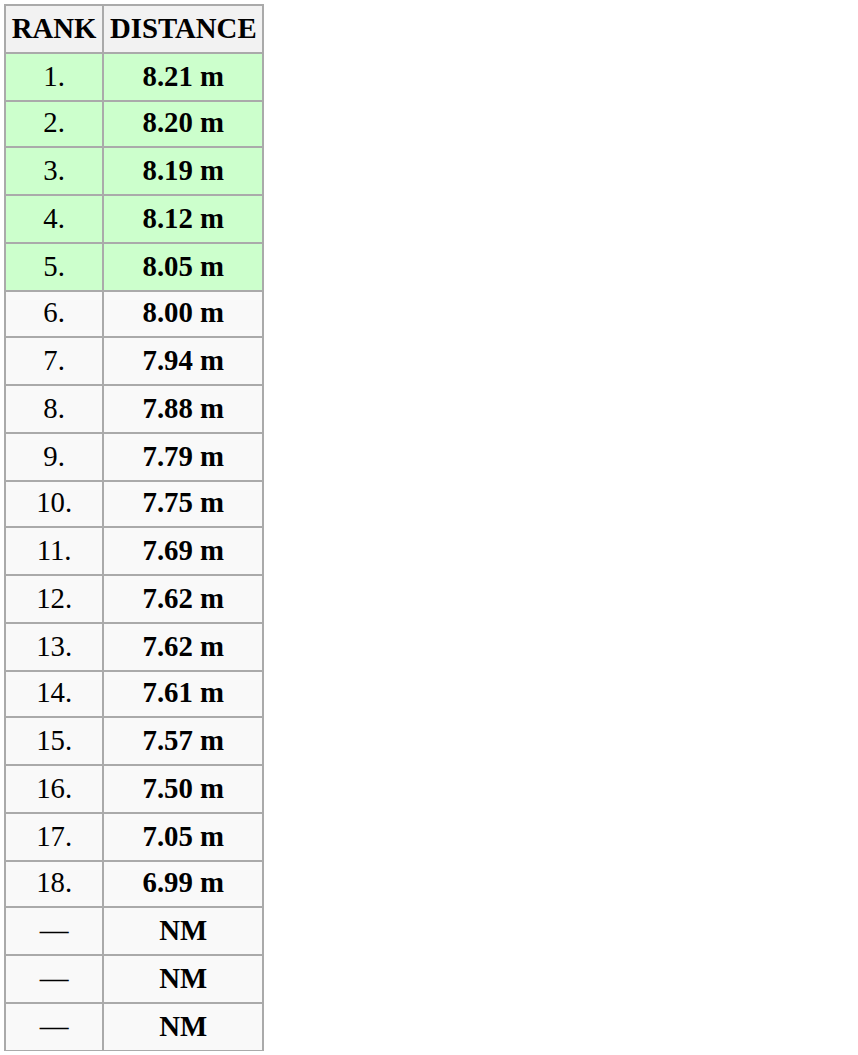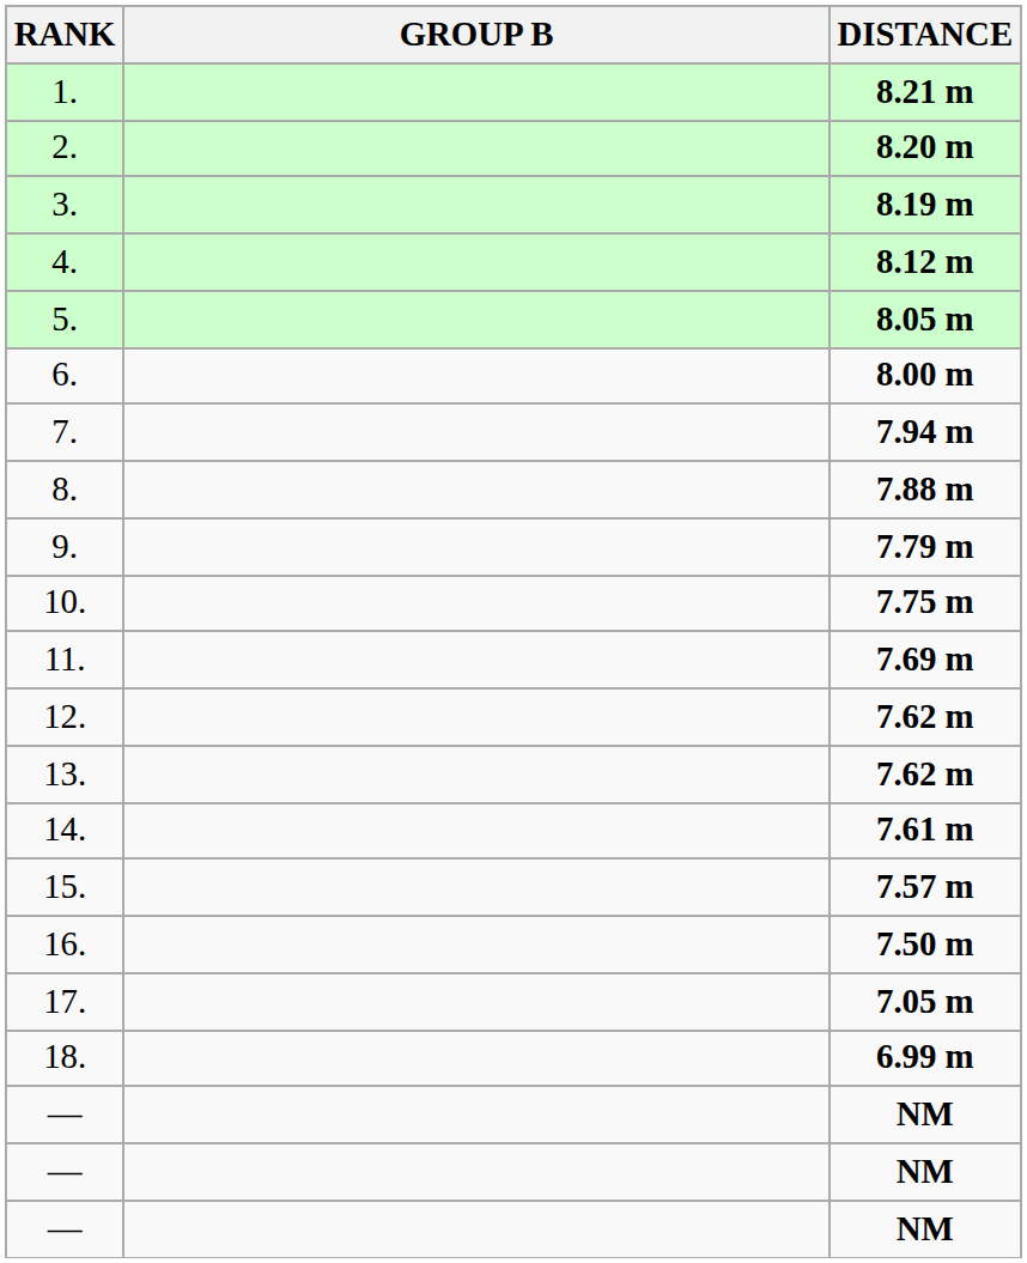+ column: GROUP B
